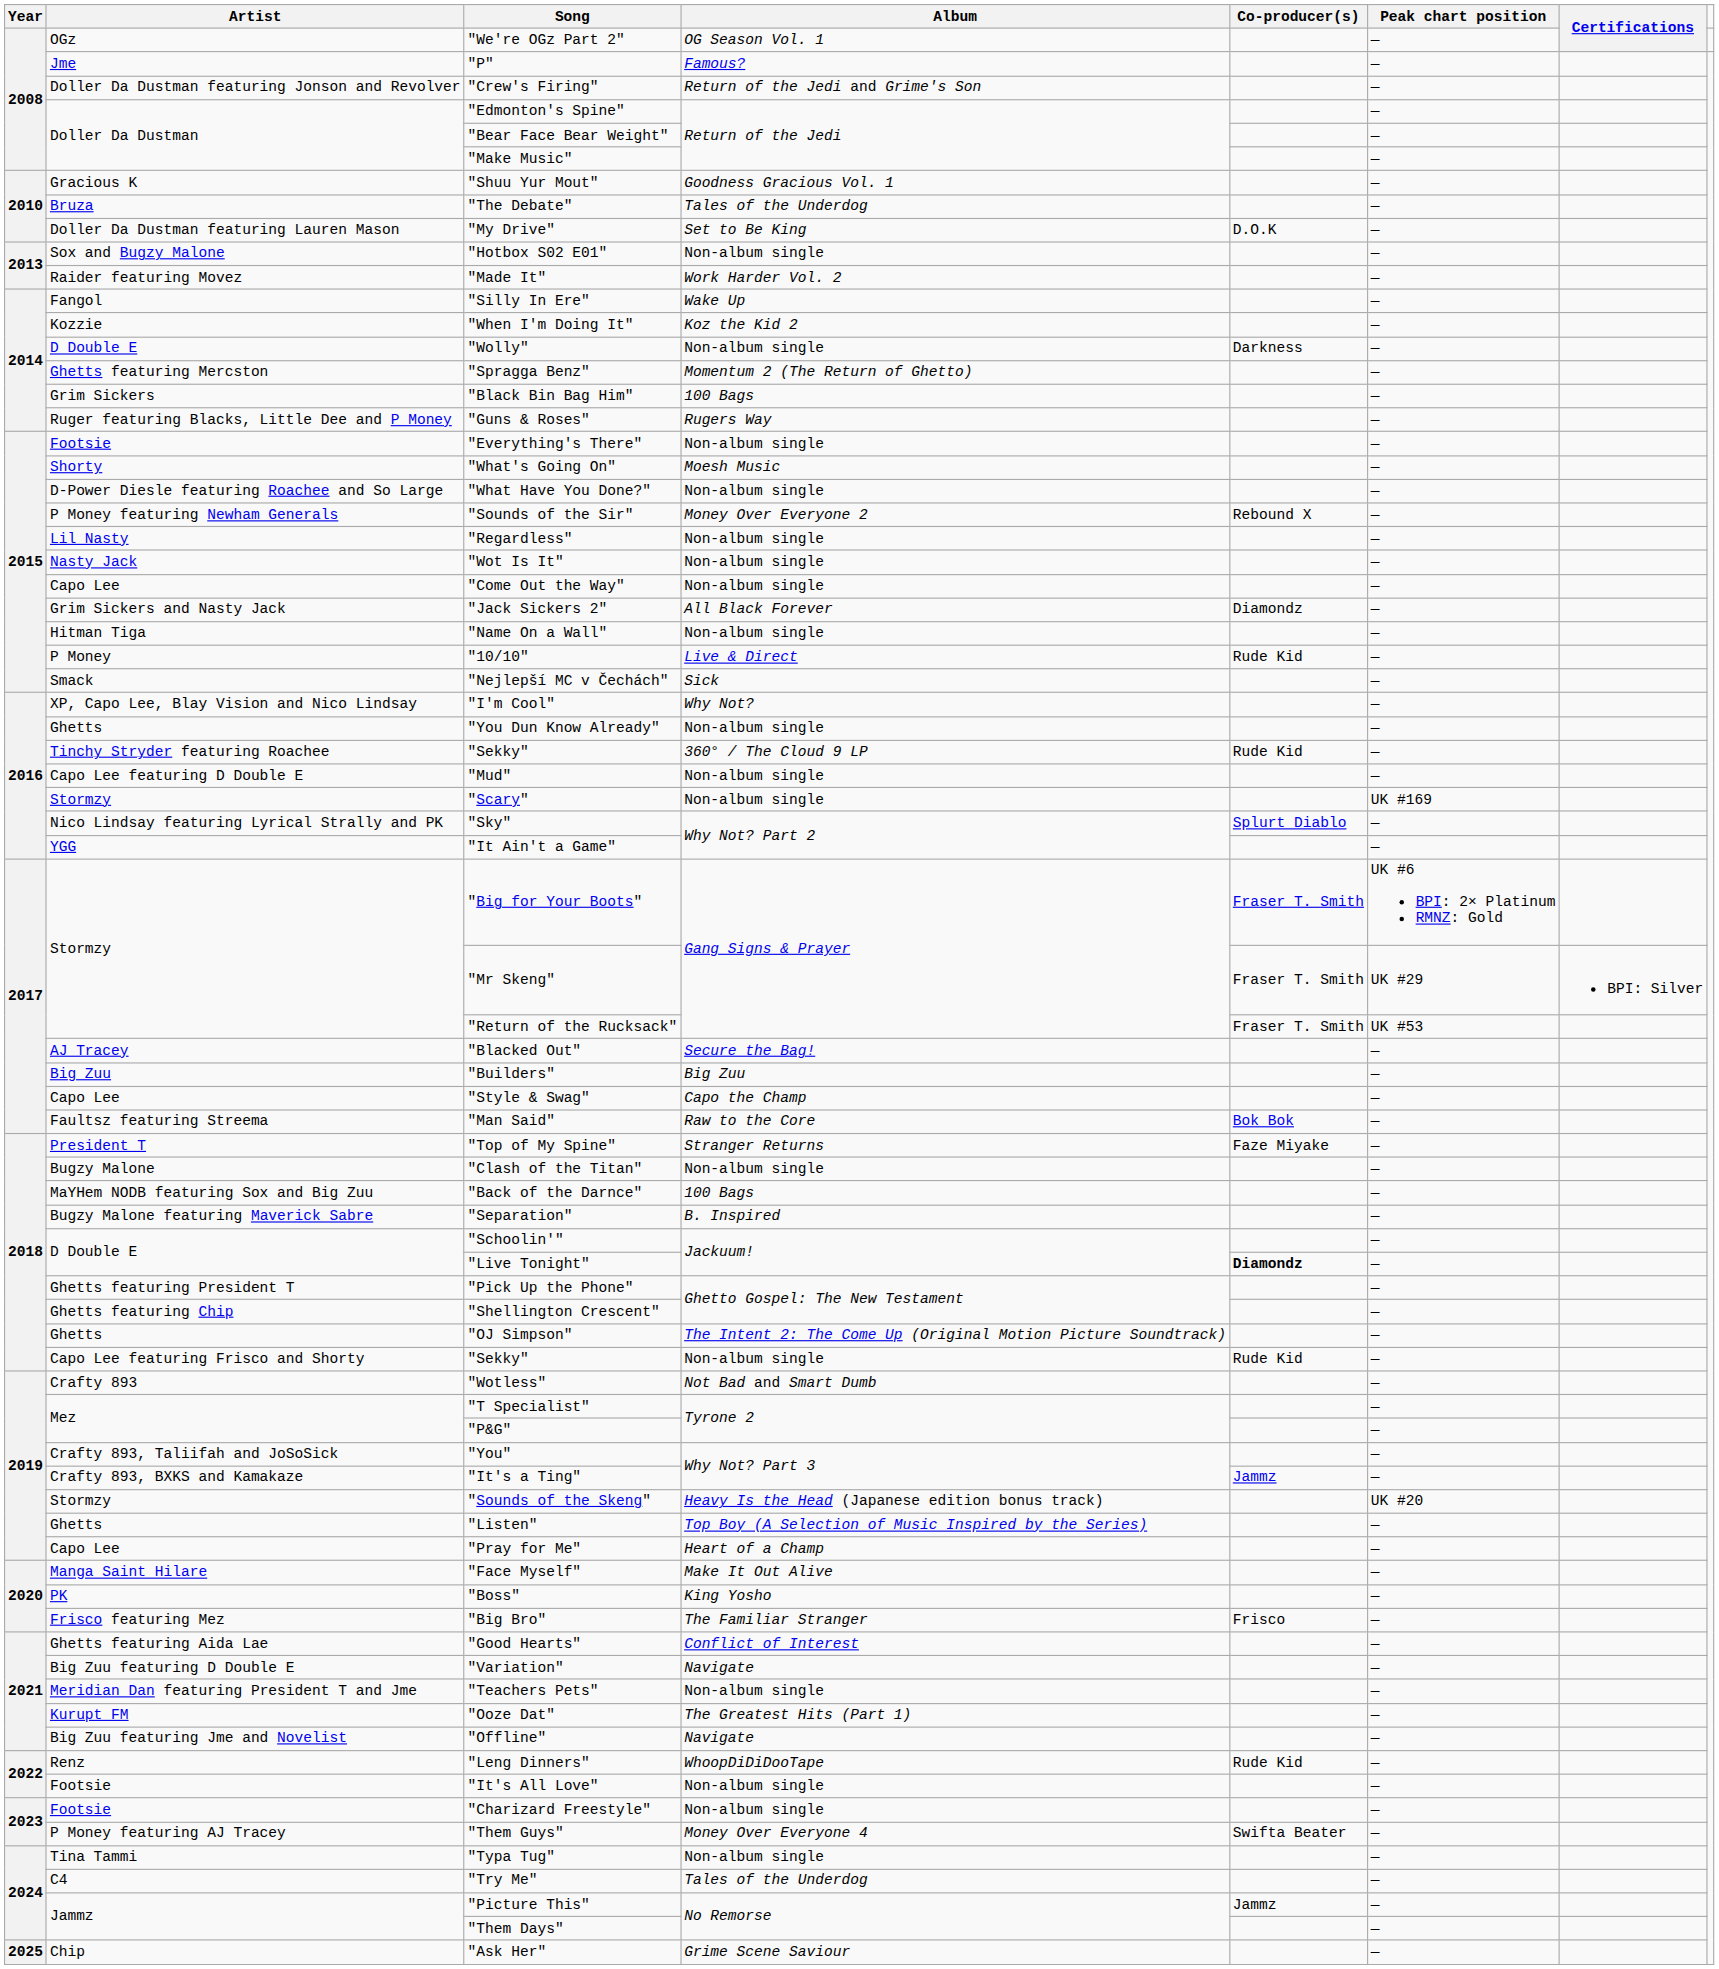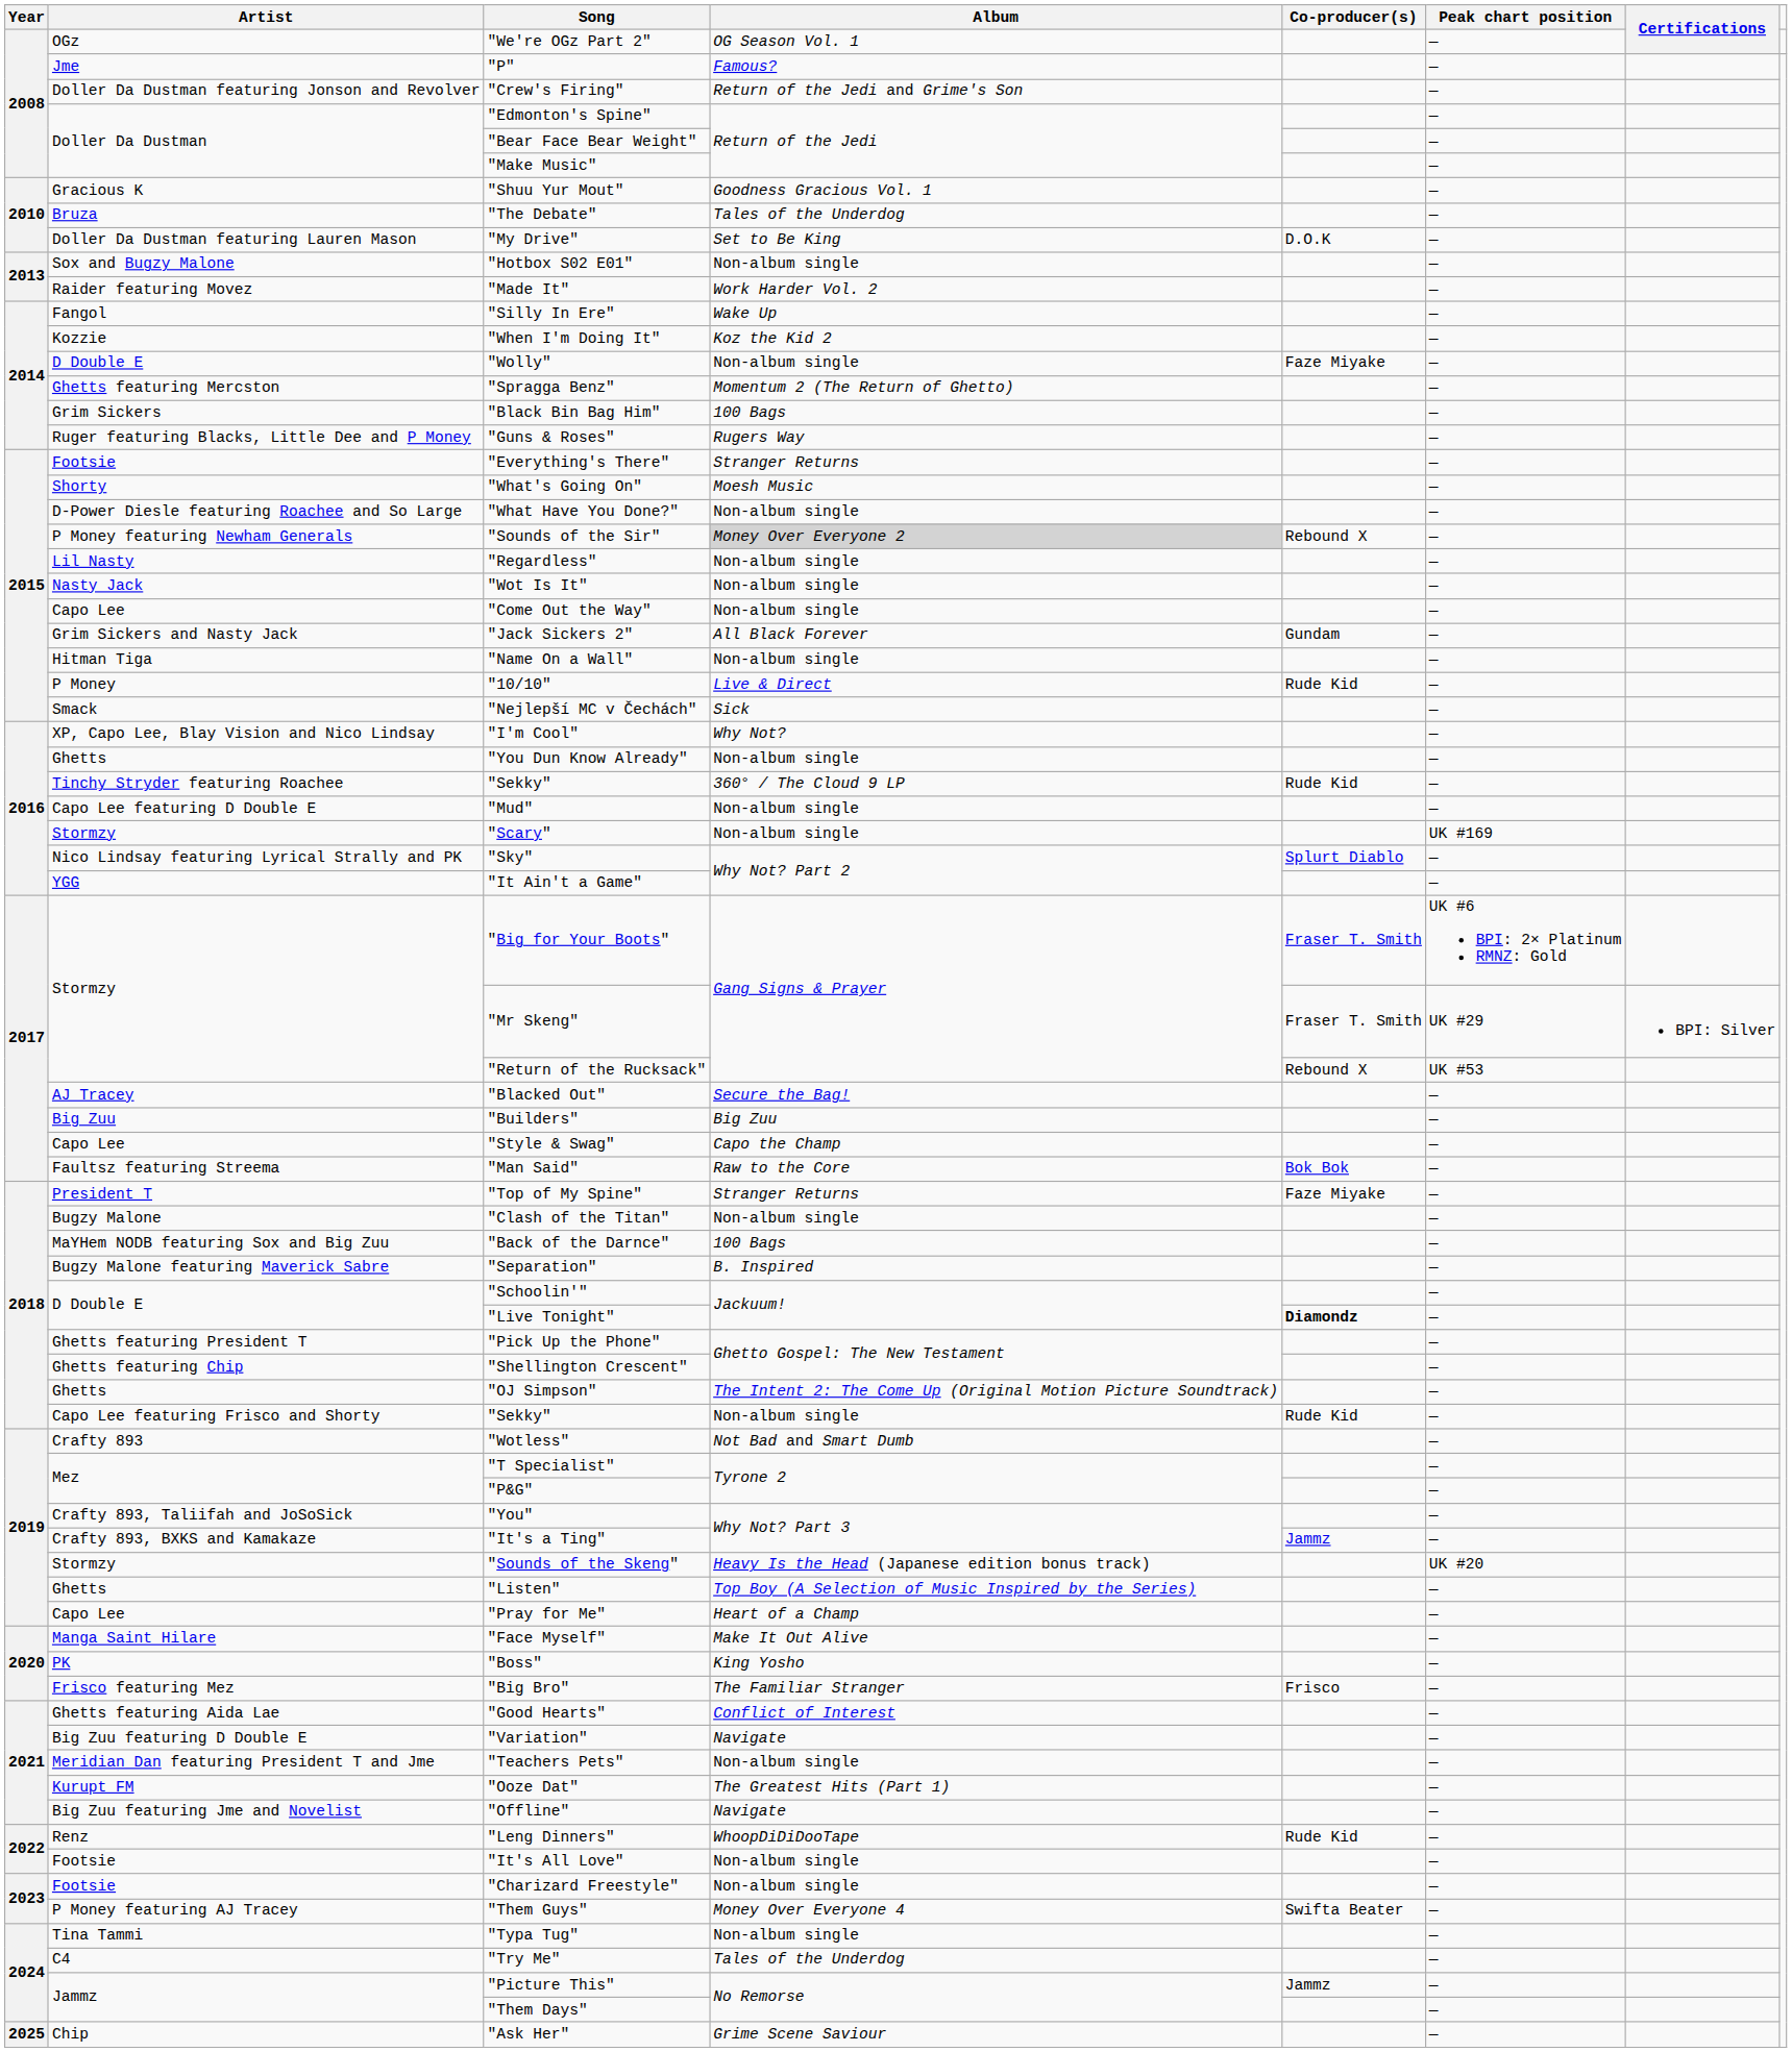"Wolly" | Co-producer(s): Darkness -> Faze Miyake
"Everything's There" | Album: Non-album single -> Stranger Returns
"Sounds of the Sir" | Album: no background -> lightgrey background
"Jack Sickers 2" | Co-producer(s): Diamondz -> Gundam
"Return of the Rucksack" | Co-producer(s): Fraser T. Smith -> Rebound X
